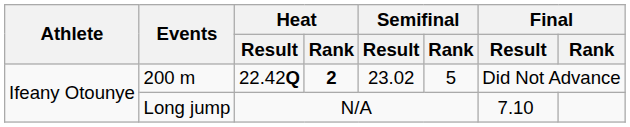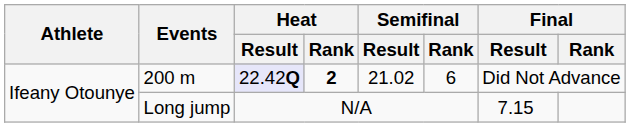200 m | Heat / Result: no background -> lavender background
200 m | Semifinal / Result: 23.02 -> 21.02
200 m | Semifinal / Rank: 5 -> 6
Long jump | Final / Result: 7.10 -> 7.15
